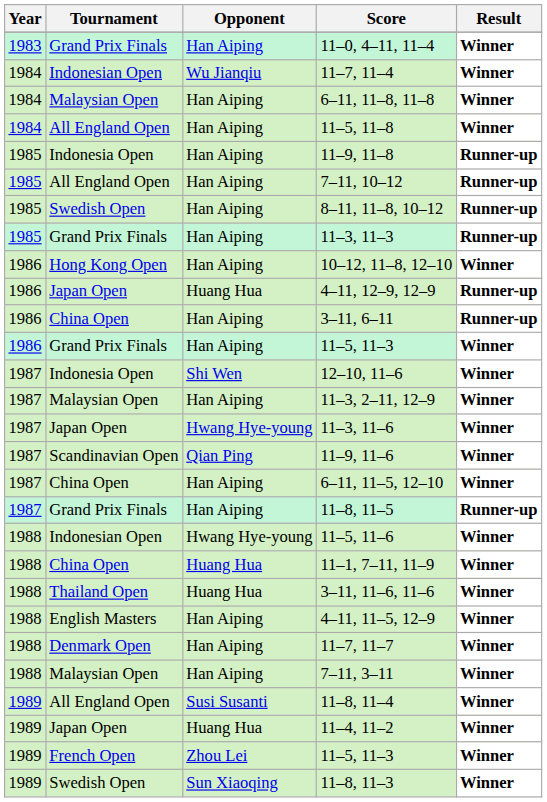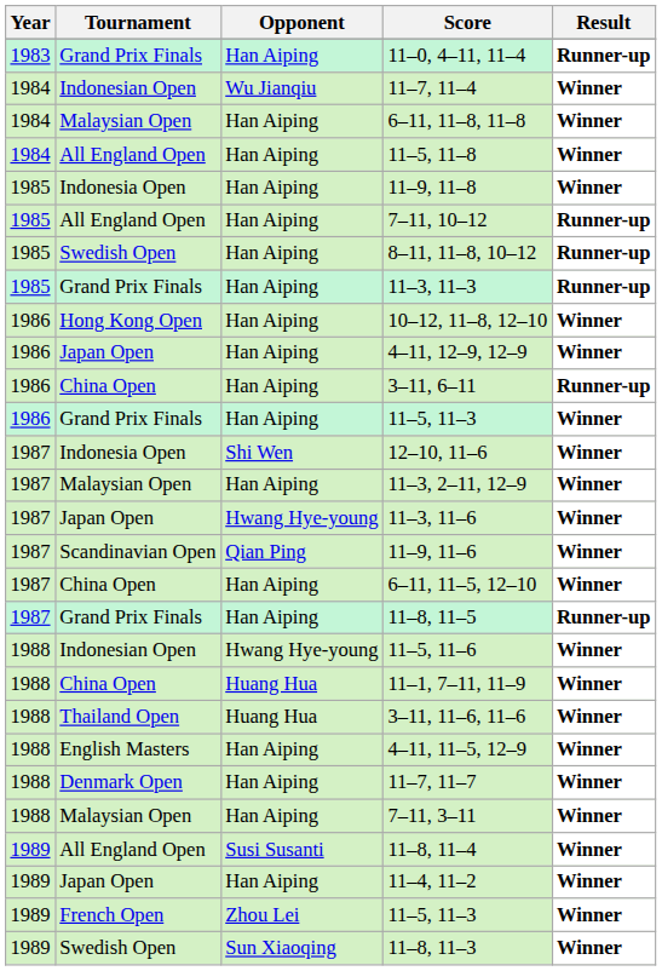11–0, 4–11, 11–4 | Result: Winner -> Runner-up
11–9, 11–8 | Result: Runner-up -> Winner
4–11, 12–9, 12–9 | Opponent: Huang Hua -> Han Aiping
4–11, 12–9, 12–9 | Result: Runner-up -> Winner
11–4, 11–2 | Opponent: Huang Hua -> Han Aiping
